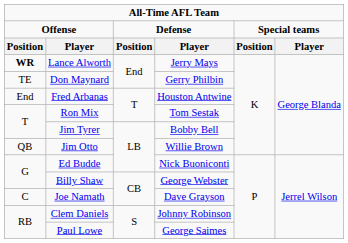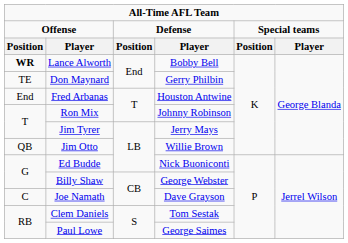Lance Alworth | column 4: Jerry Mays -> Bobby Bell
Ron Mix | column 4: Tom Sestak -> Johnny Robinson
Jim Tyrer | column 4: Bobby Bell -> Jerry Mays
Clem Daniels | column 4: Johnny Robinson -> Tom Sestak
